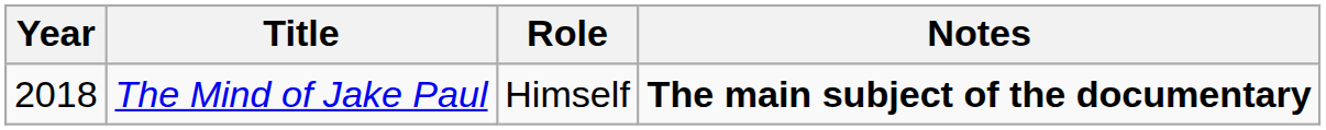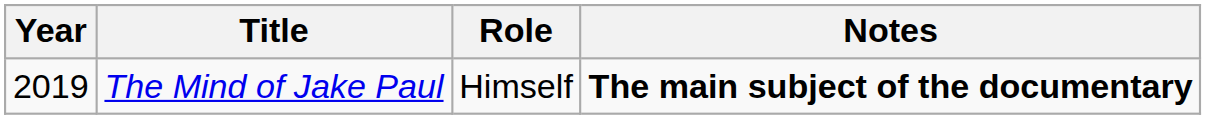The Mind of Jake Paul | Year: 2018 -> 2019
